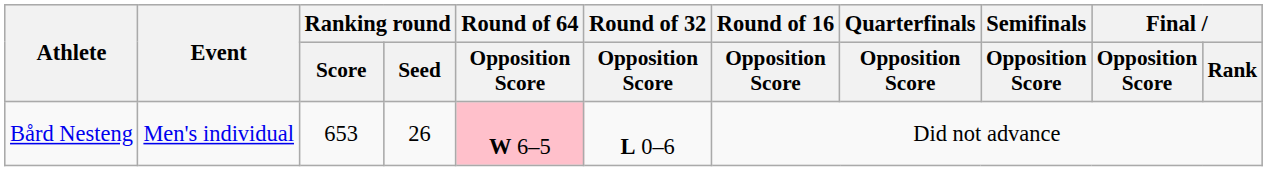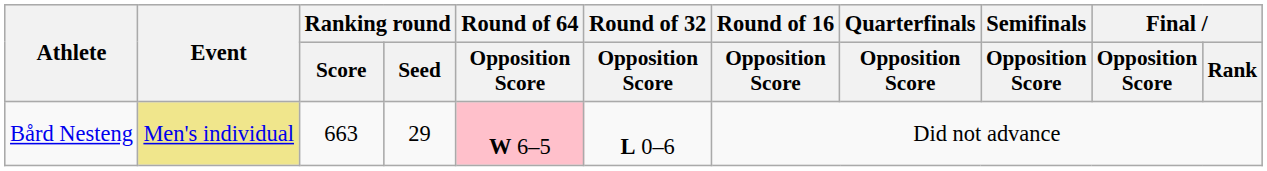Bård Nesteng | Event: no background -> khaki background
Bård Nesteng | Ranking round / Score: 653 -> 663
Bård Nesteng | Ranking round / Seed: 26 -> 29
